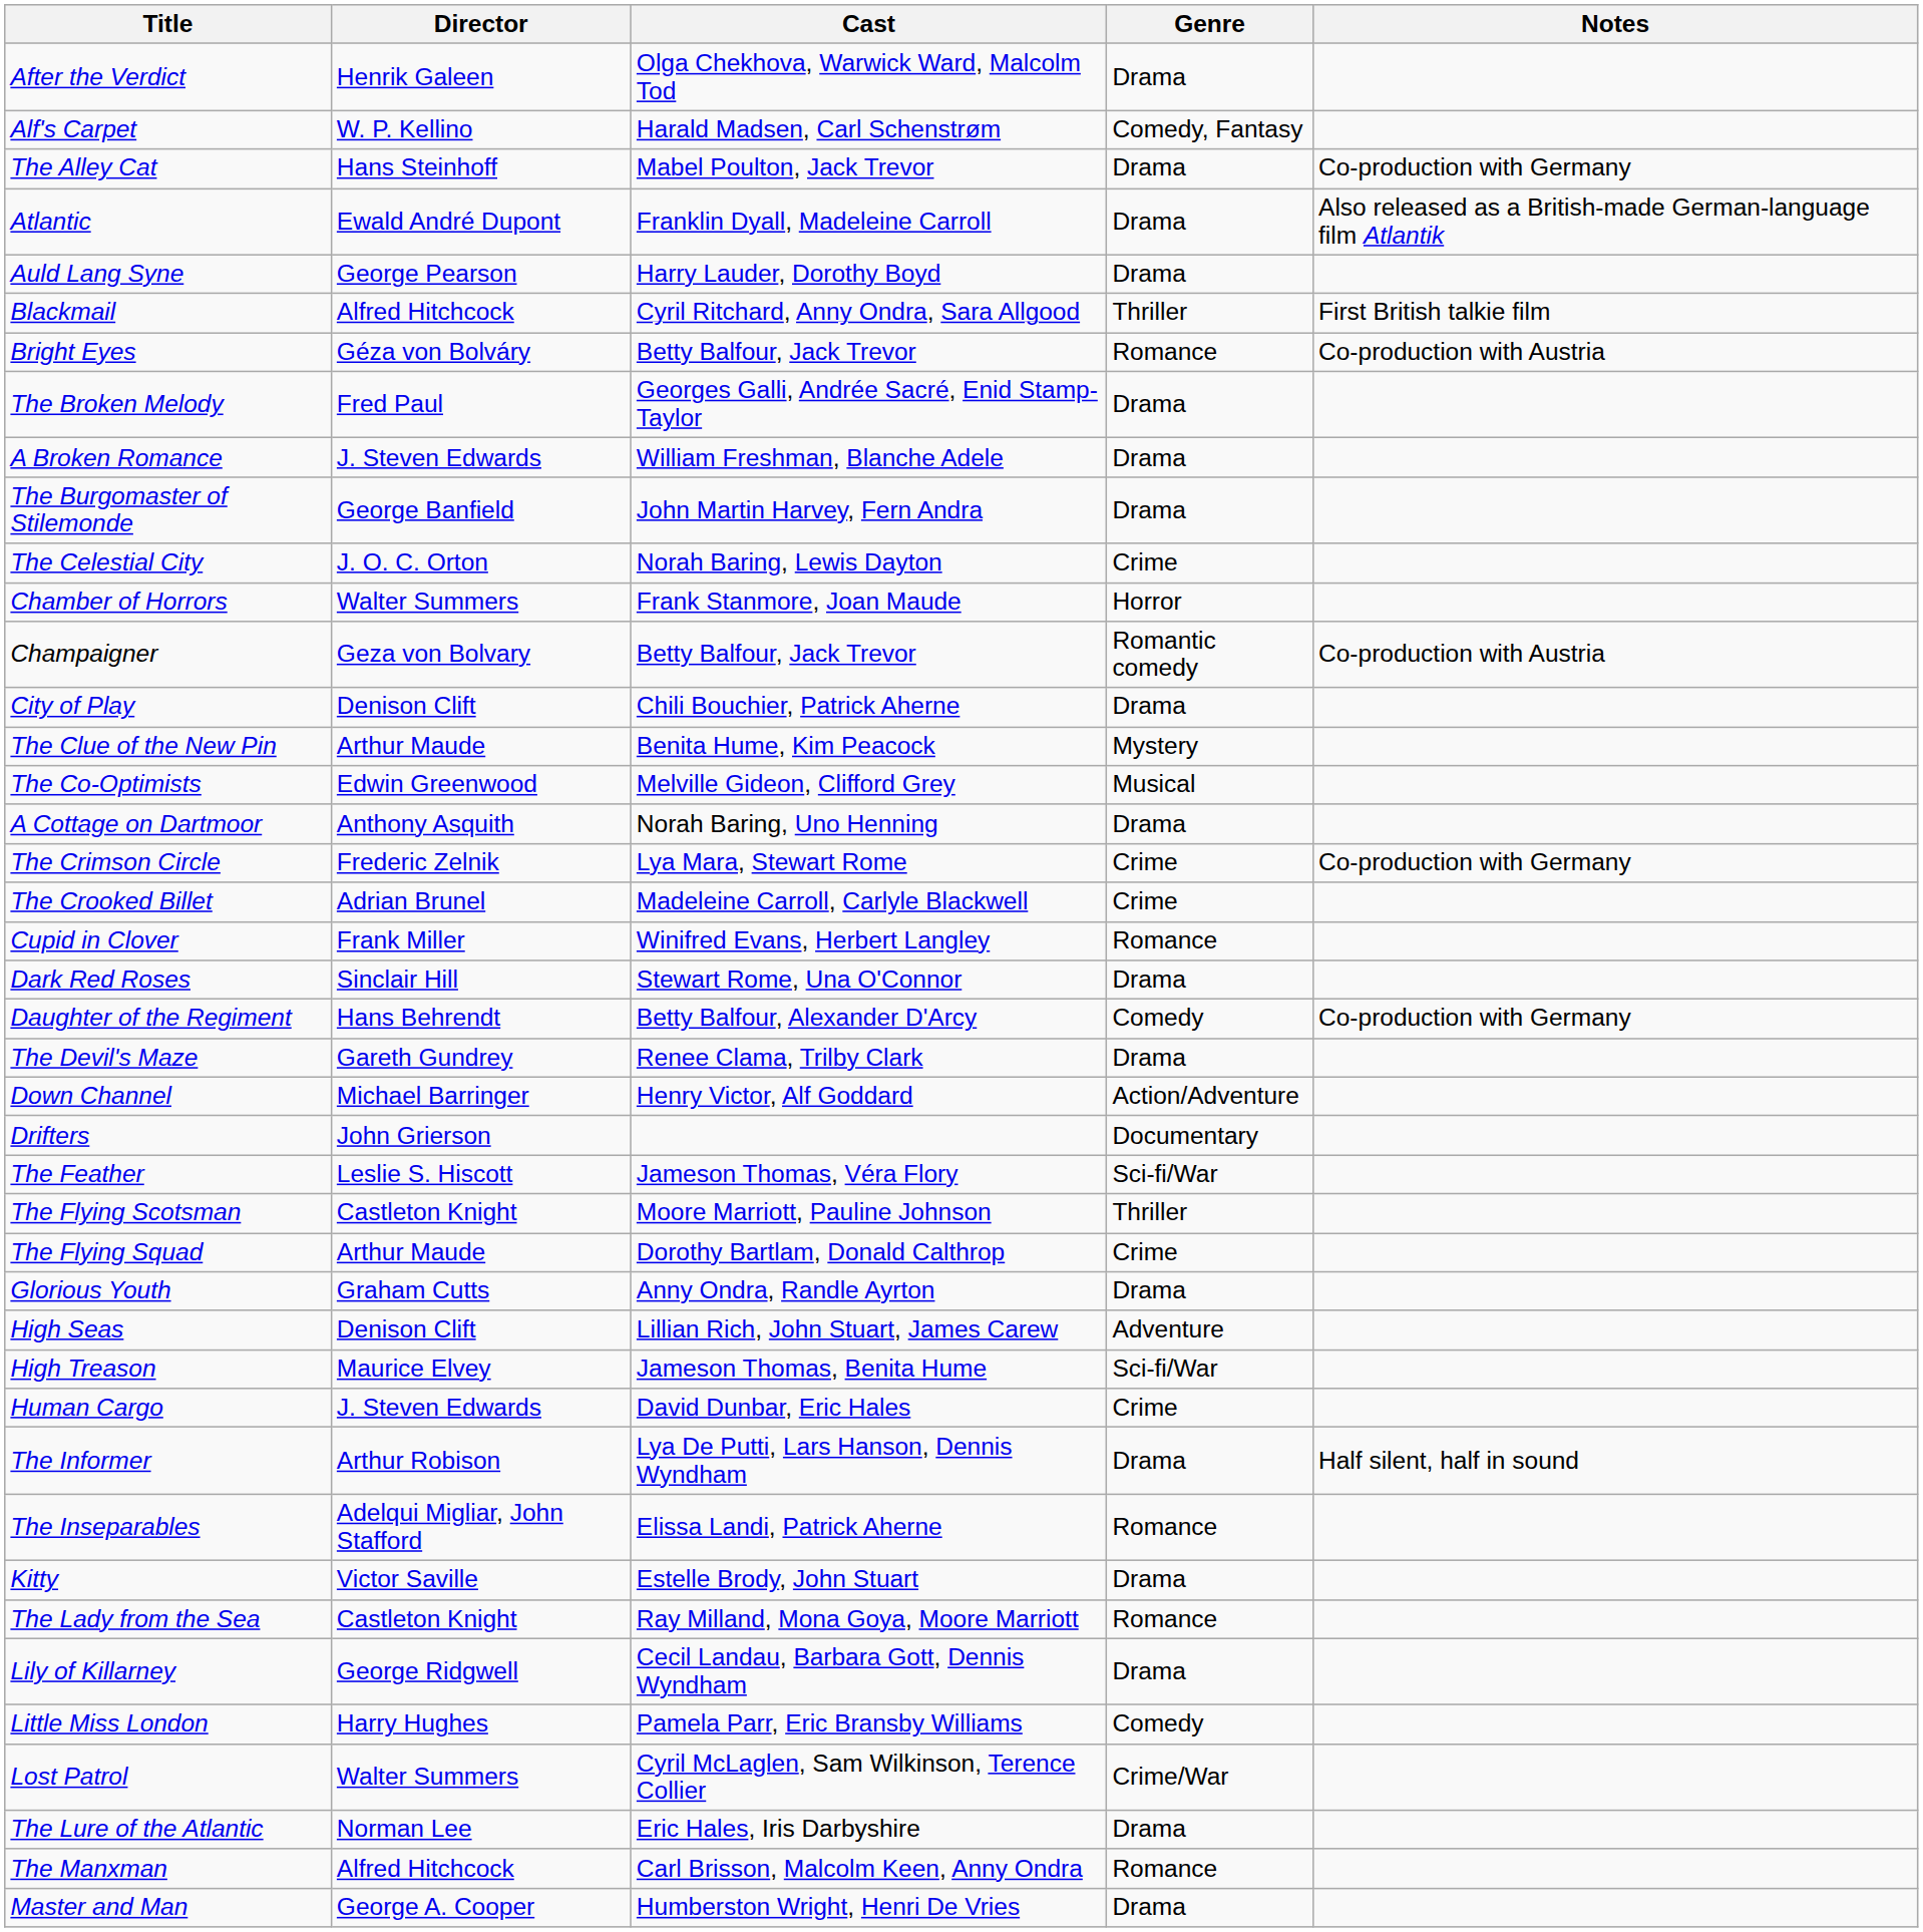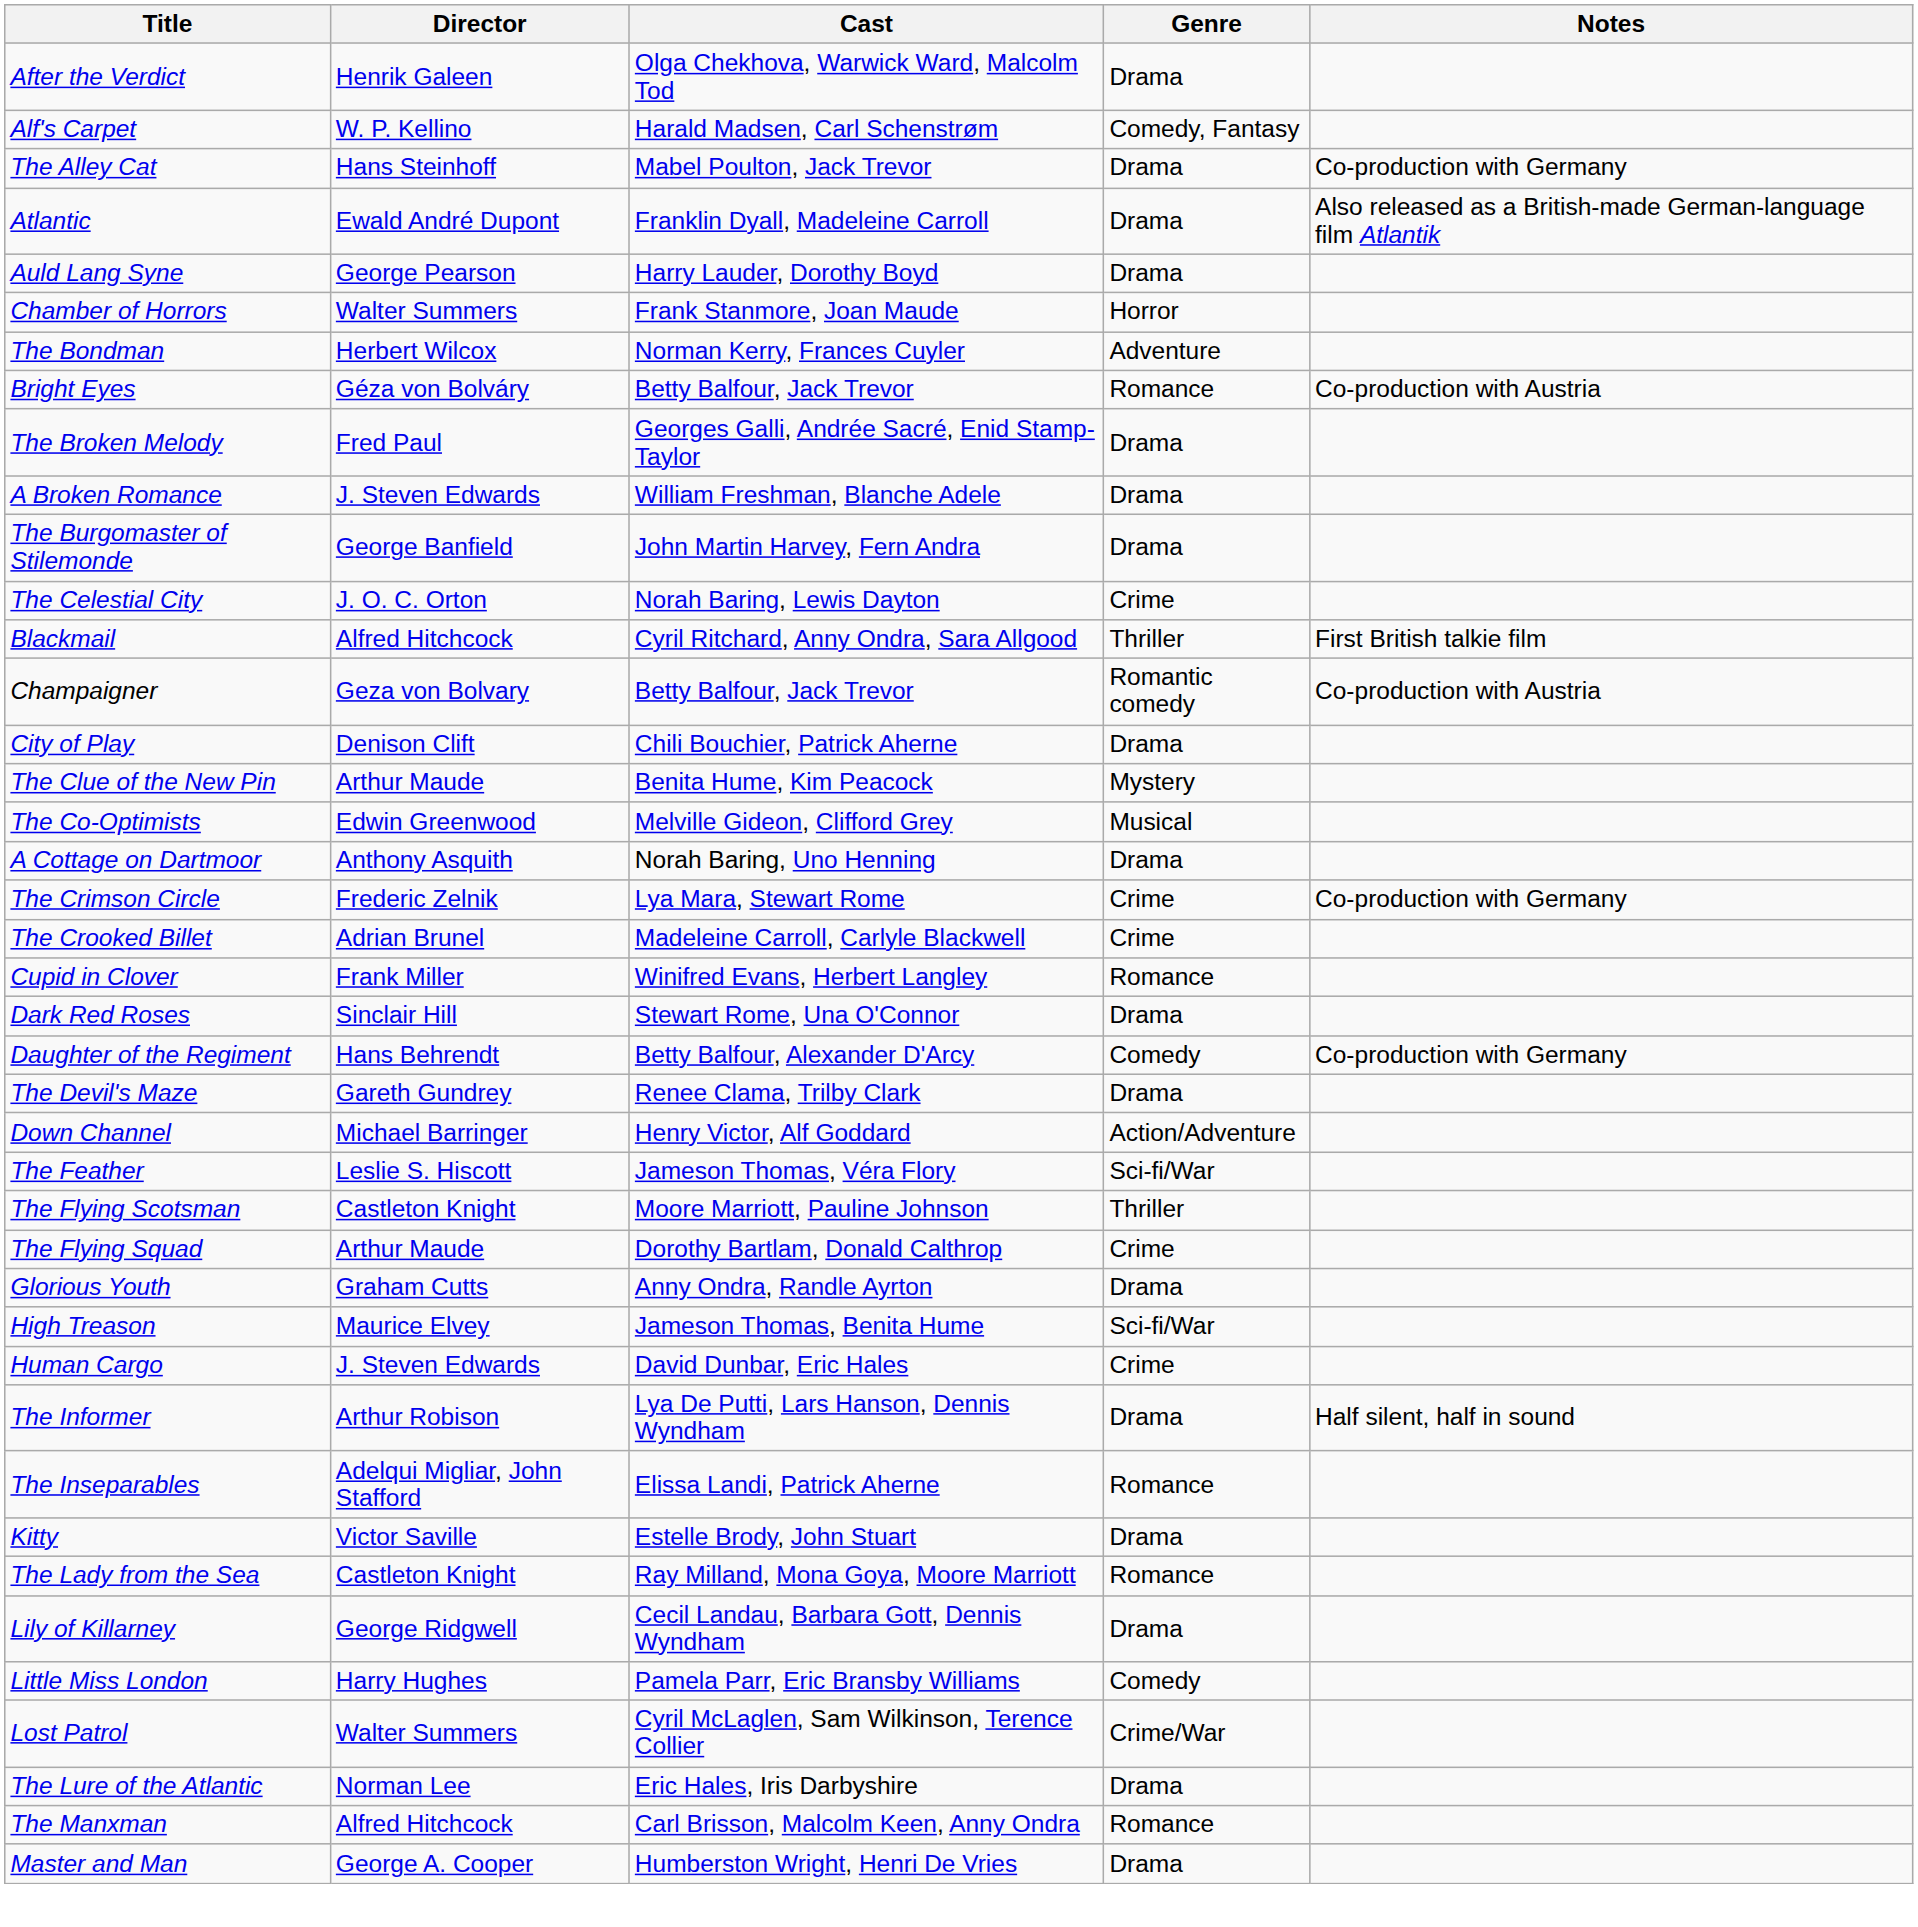rows swapped: Blackmail <-> Chamber of Horrors
+ row: The Bondman | Herbert Wilcox | Norman Kerry, Frances Cuyler | Adventure
- row: Drifters | John Grierson | Documentary
- row: High Seas | Denison Clift | Lillian Rich, John Stuart, James Carew | Adventure
